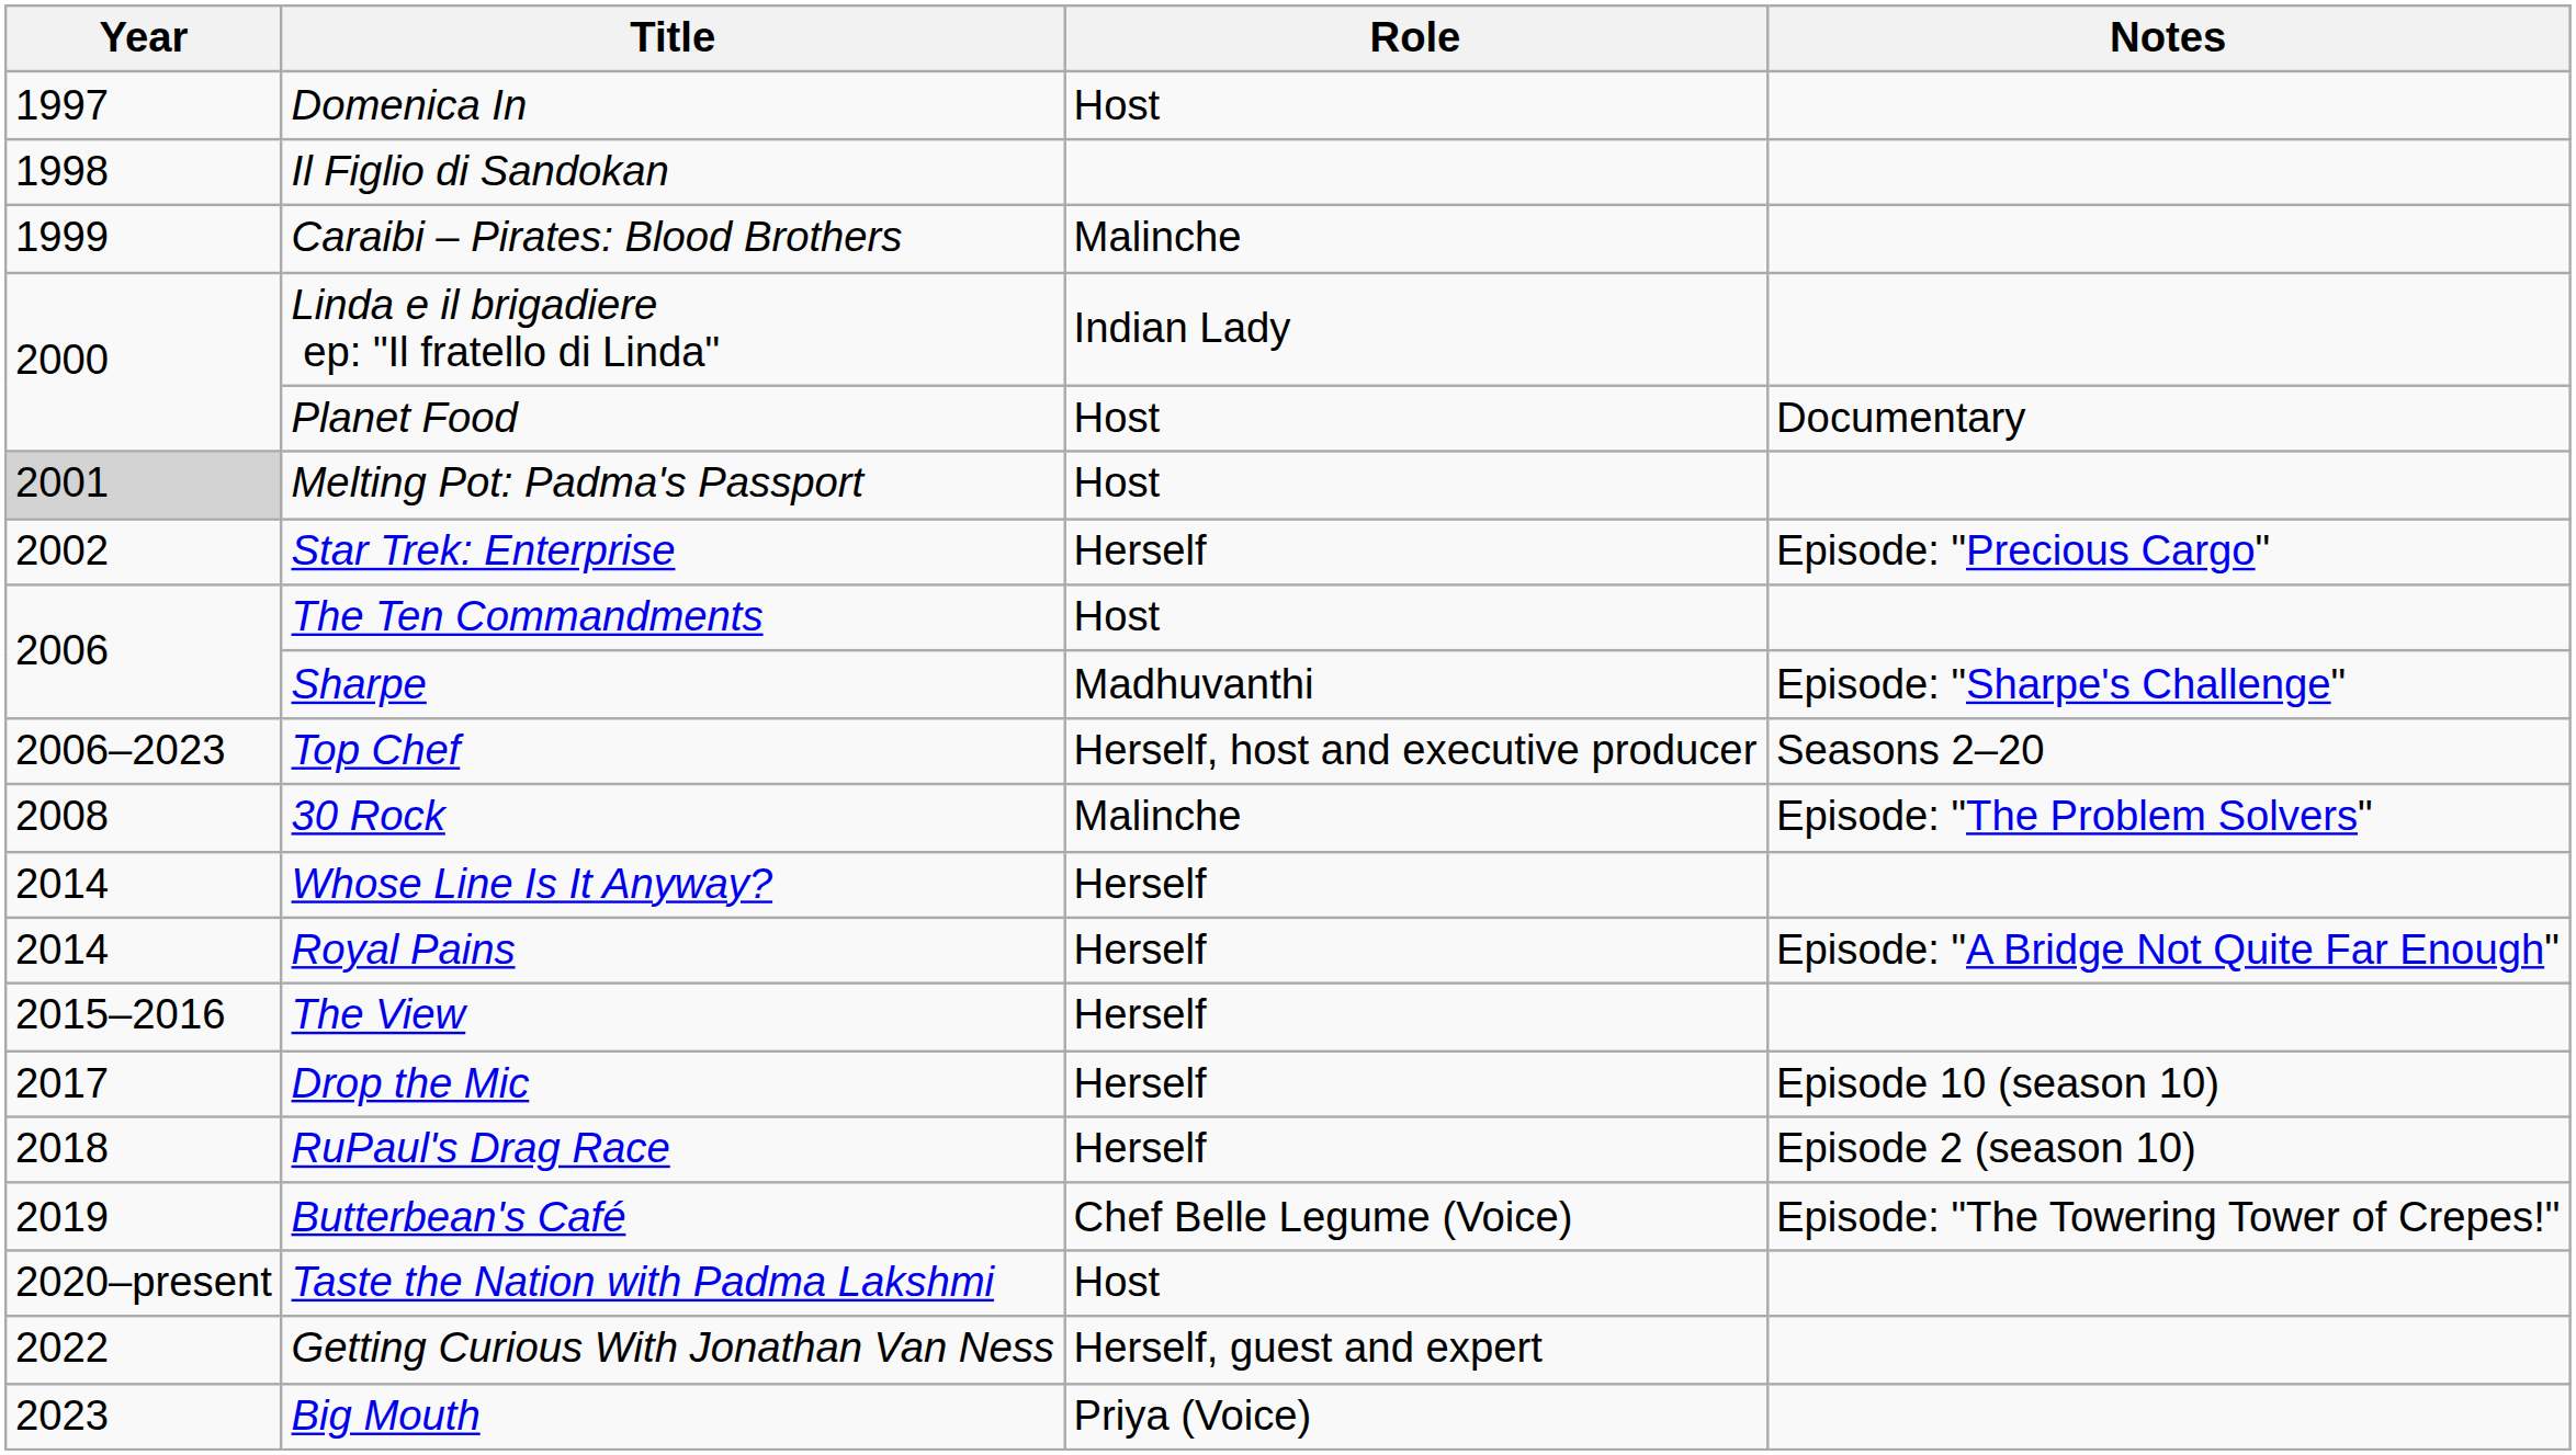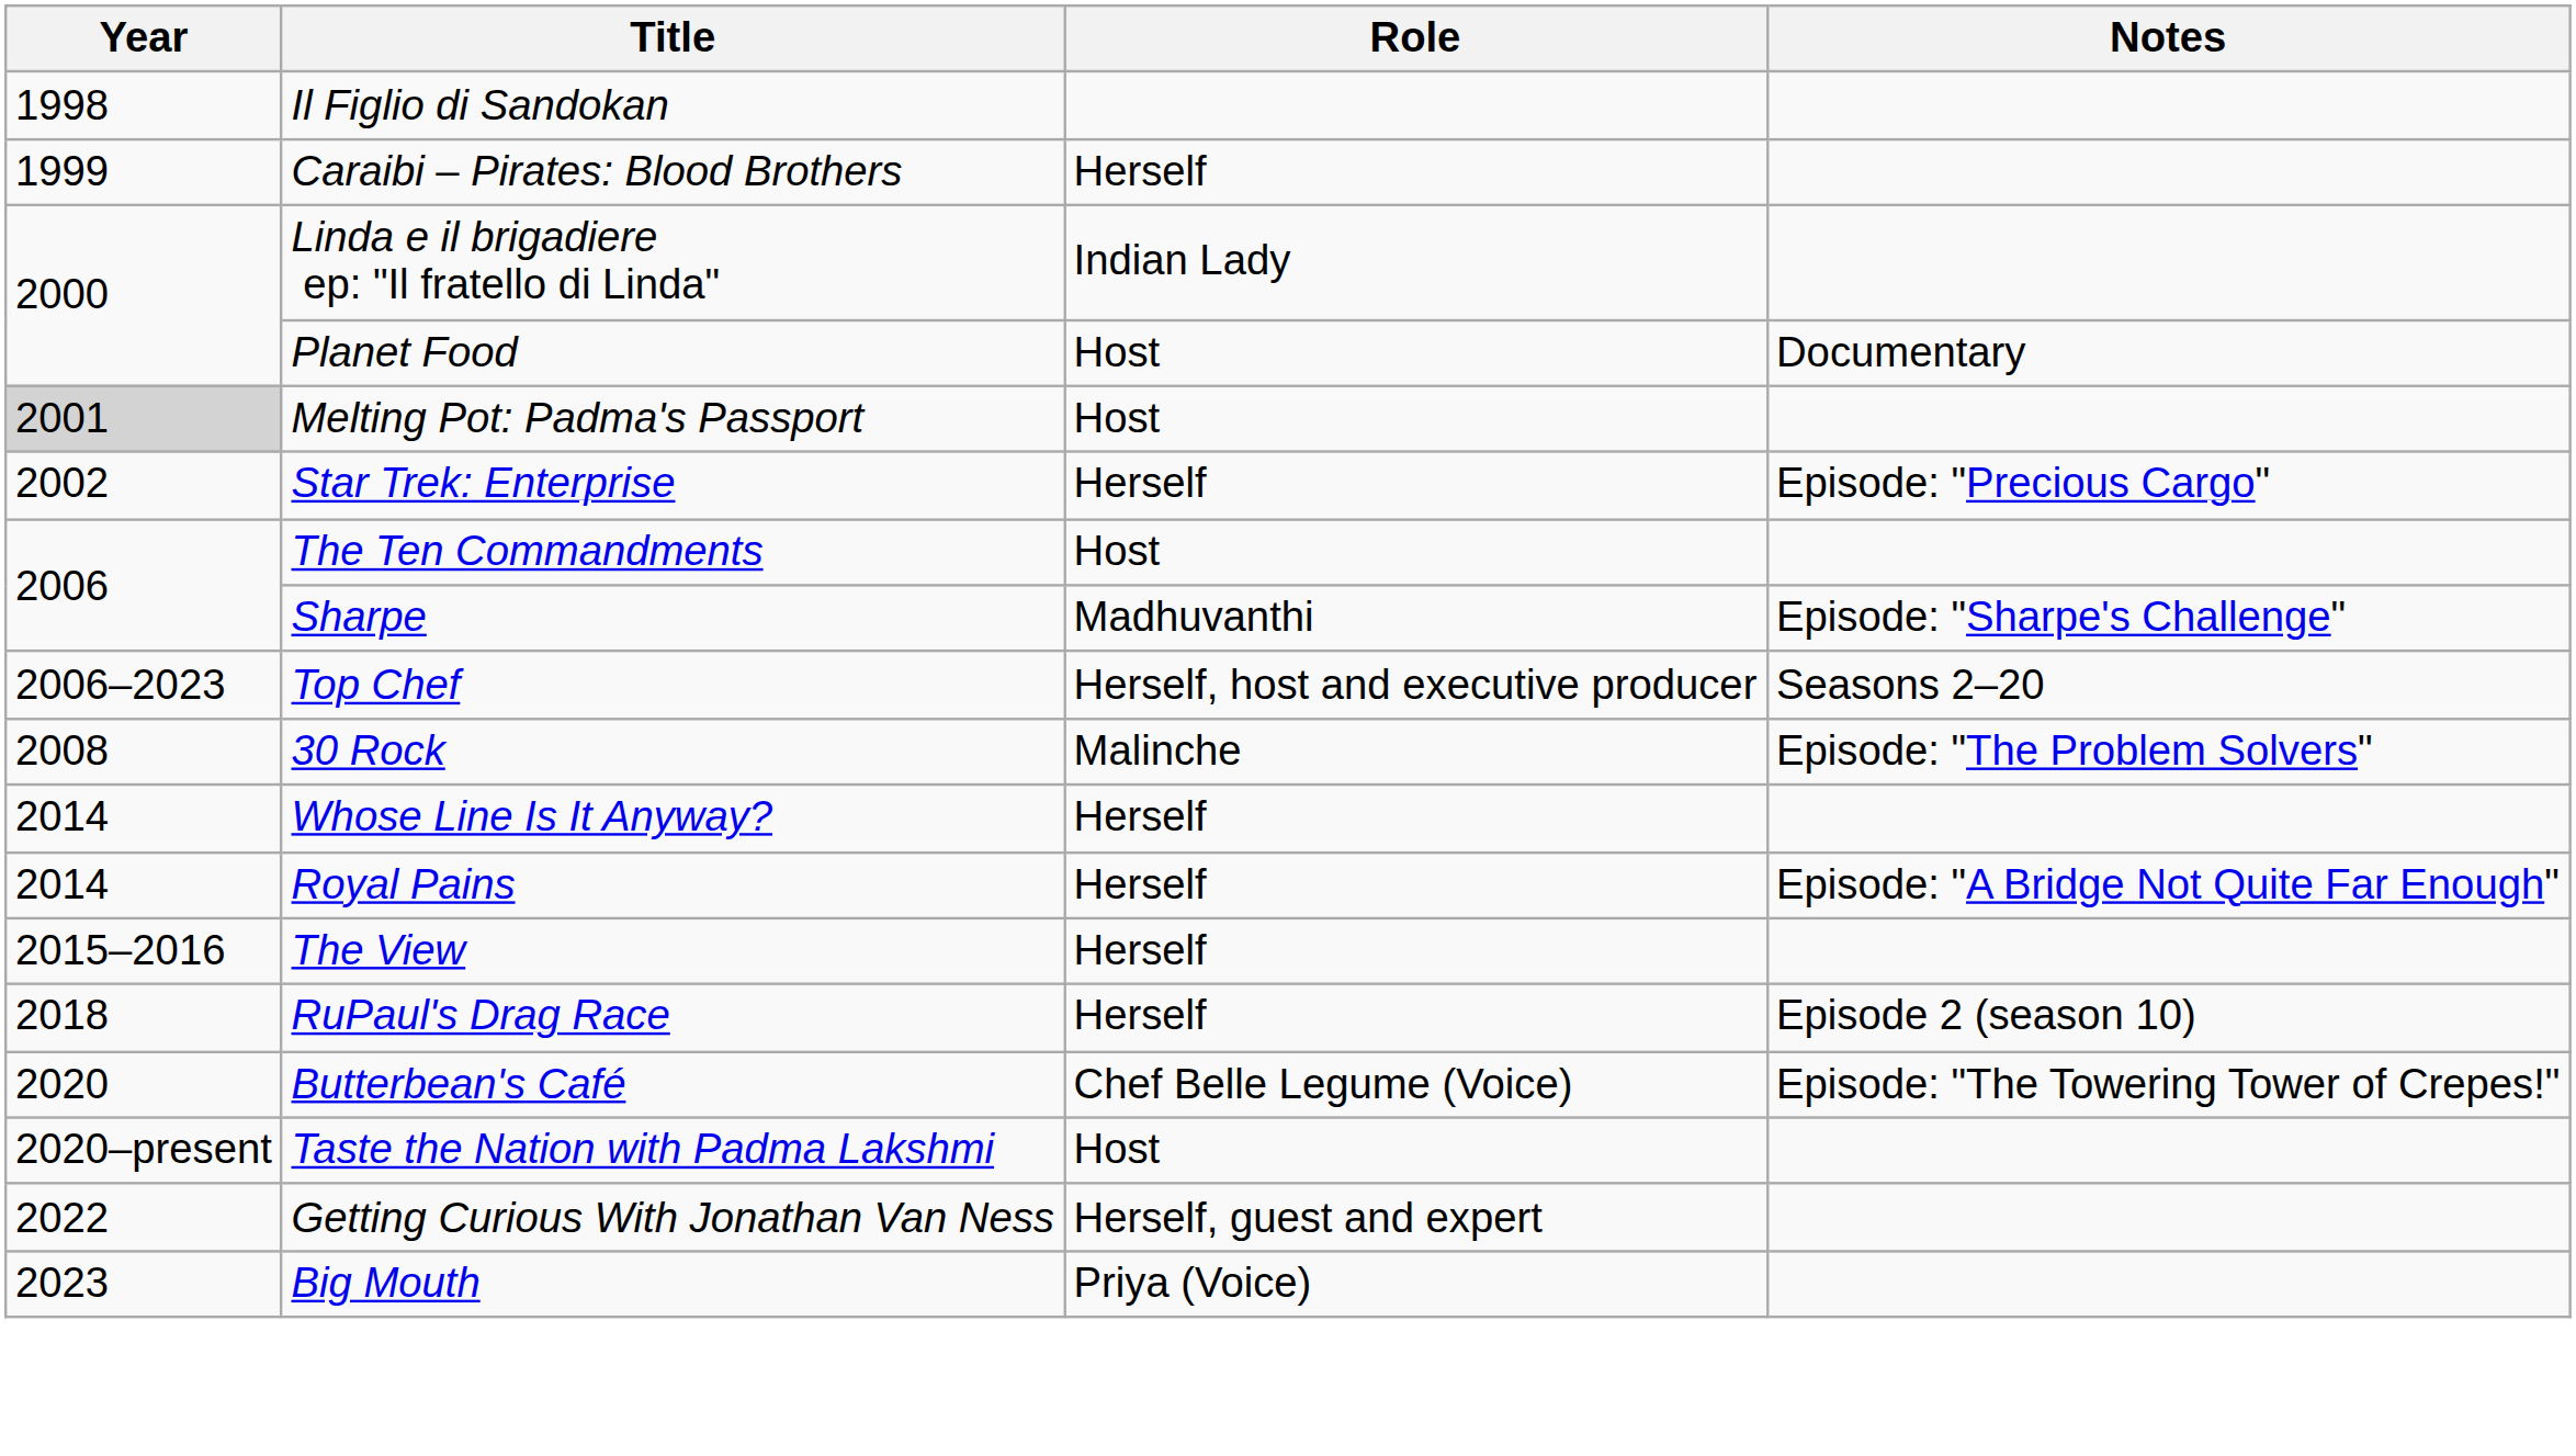- row: 1997 | Domenica In | Host
Caraibi – Pirates: Blood Brothers | Role: Malinche -> Herself
- row: 2017 | Drop the Mic | Herself | Episode 10 (season 10)
Butterbean's Café | Year: 2019 -> 2020
